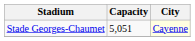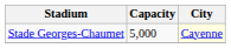Stade Georges-Chaumet | Capacity: 5,051 -> 5,000
